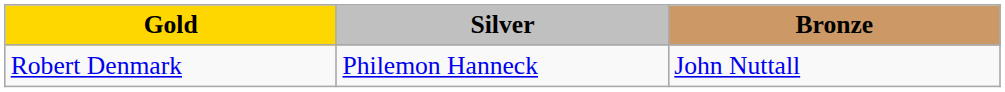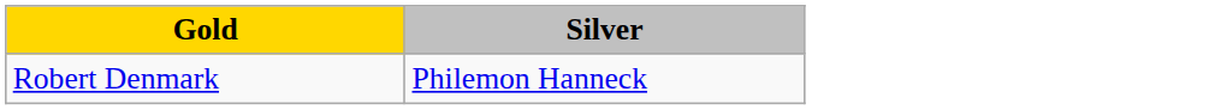- column: Bronze | John Nuttall
